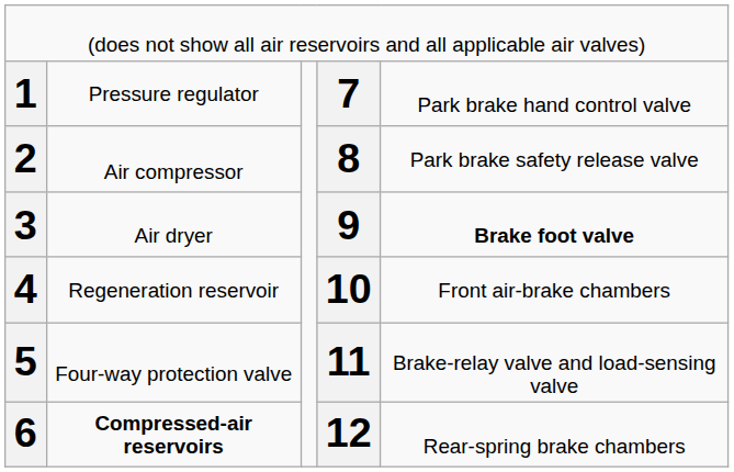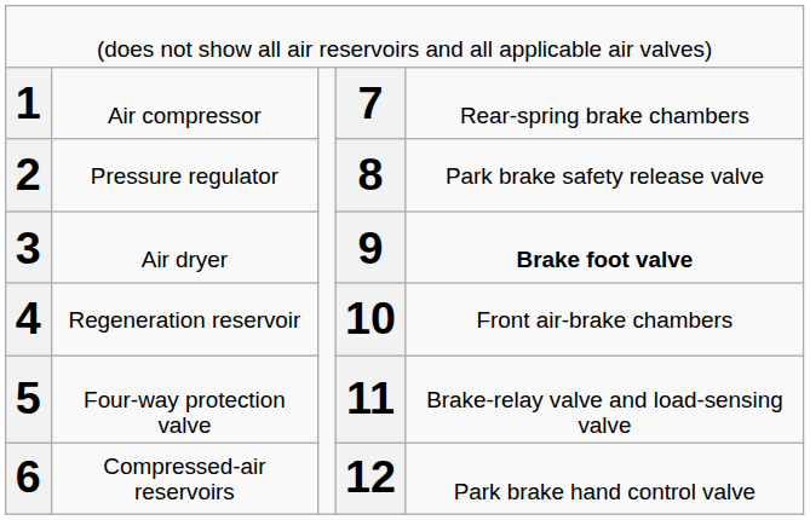1 | column 2: Pressure regulator -> Air compressor
1 | column 5: Park brake hand control valve -> Rear-spring brake chambers
2 | column 2: Air compressor -> Pressure regulator
6 | column 2: bold -> normal
6 | column 5: Rear-spring brake chambers -> Park brake hand control valve
